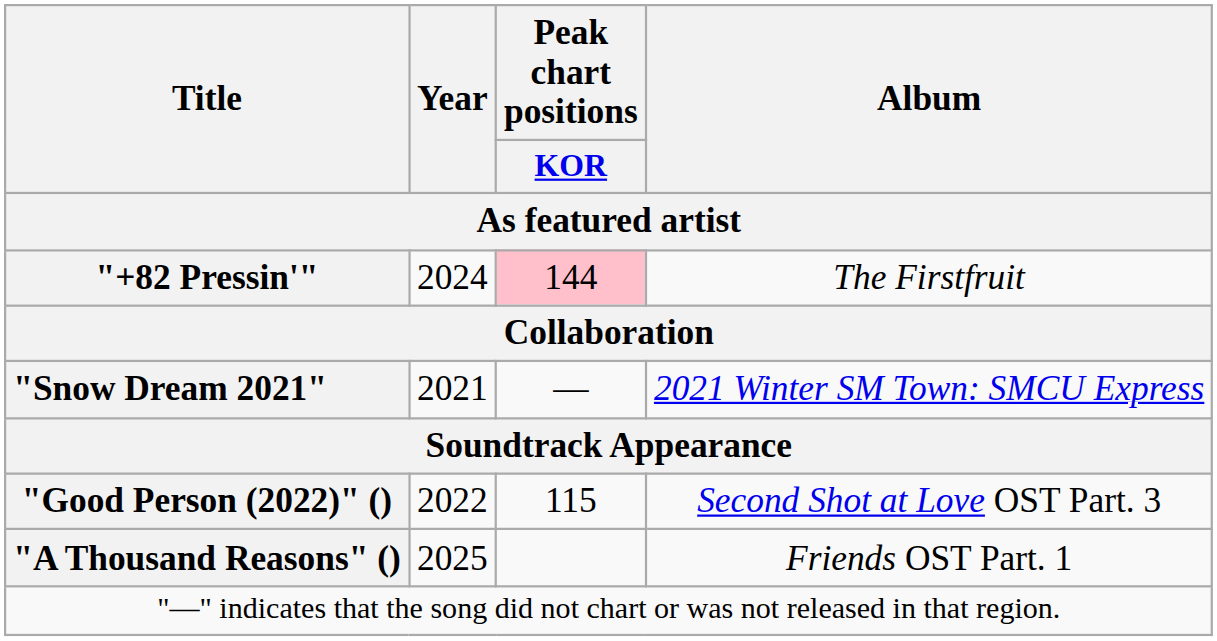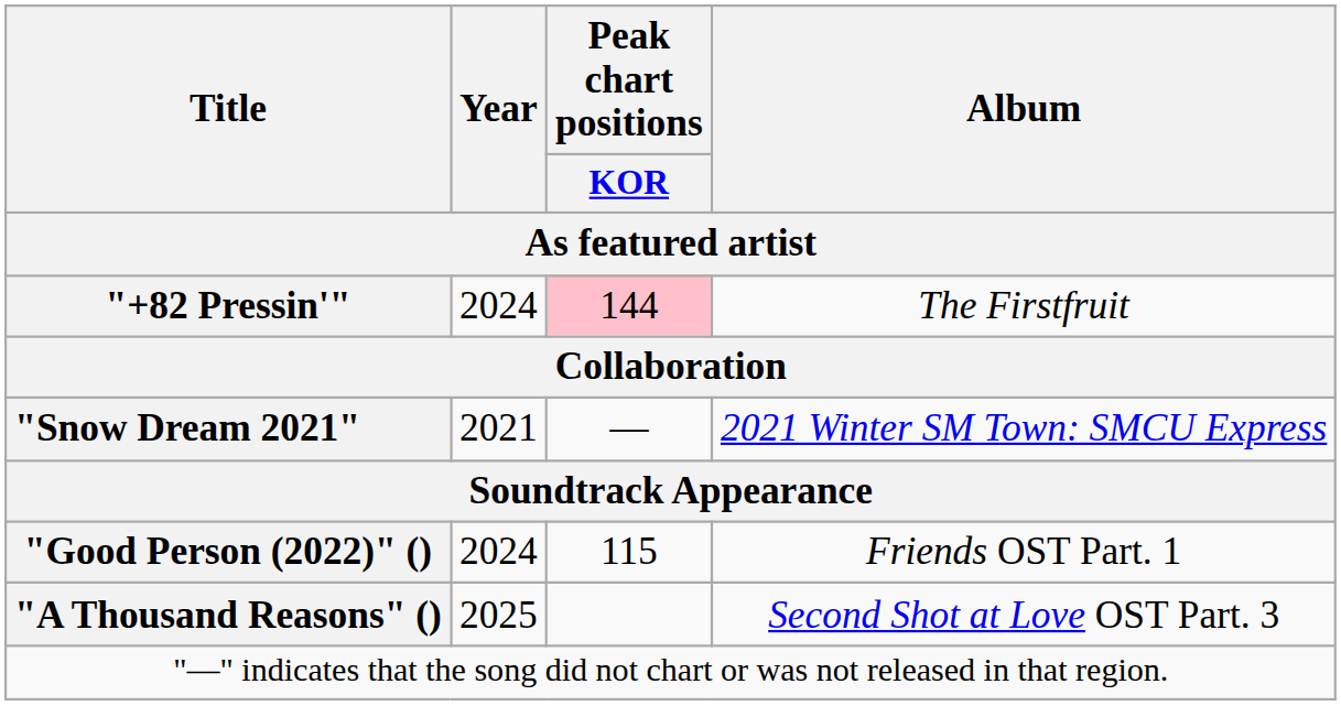"Good Person (2022)" () | Year / As featured artist: 2022 -> 2024
"Good Person (2022)" () | Album / As featured artist: Second Shot at Love OST Part. 3 -> Friends OST Part. 1
"A Thousand Reasons" () | Album / As featured artist: Friends OST Part. 1 -> Second Shot at Love OST Part. 3
